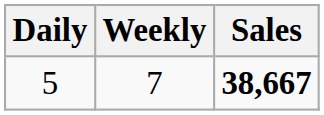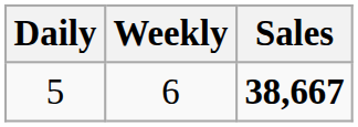5 | Weekly: 7 -> 6
